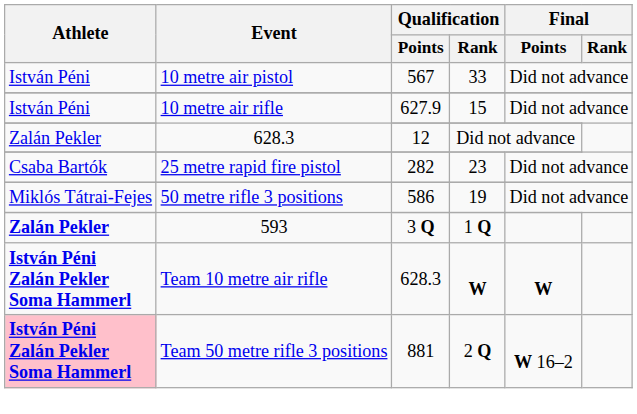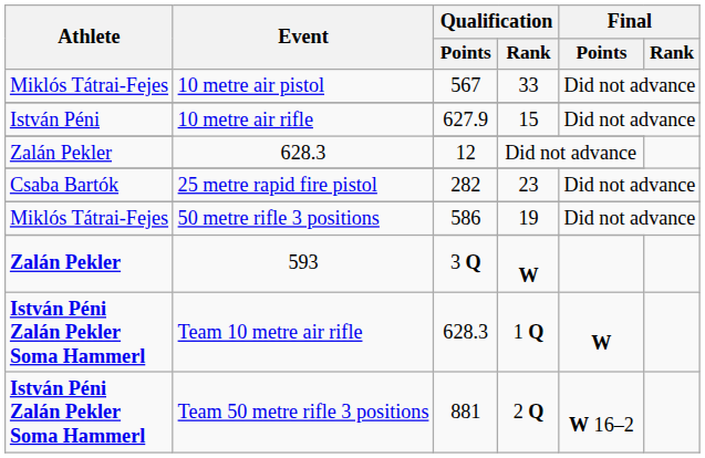10 metre air pistol | Athlete: István Péni -> Miklós Tátrai-Fejes
593 | Qualification / Rank: 1 Q -> W
Team 10 metre air rifle | Qualification / Rank: W -> 1 Q
Team 50 metre rifle 3 positions | Athlete: pink background -> no background
